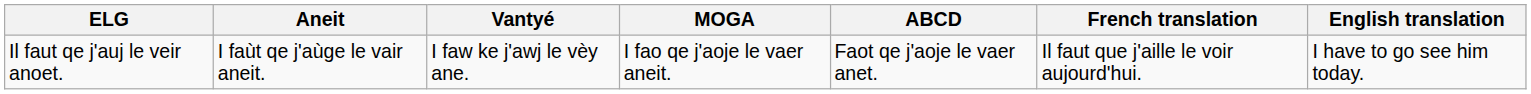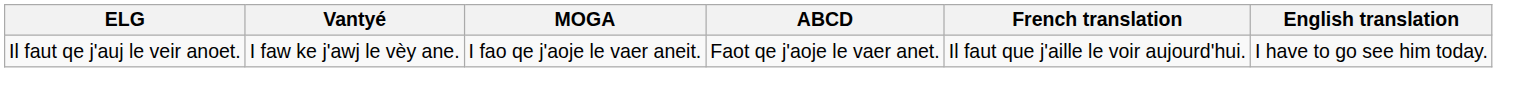- column: Aneit | I faùt qe j'aùge le vair aneit.
